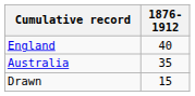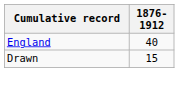- row: Australia | 35
